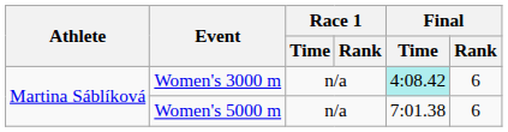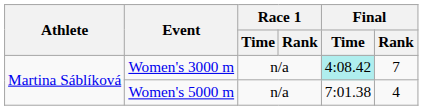Women's 3000 m | Final / Rank: 6 -> 7
Women's 5000 m | Final / Rank: 6 -> 4
